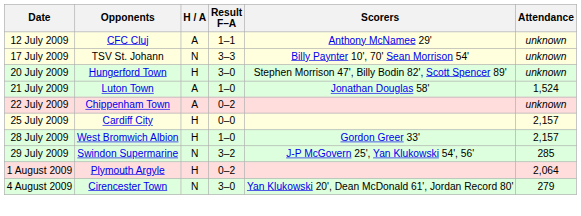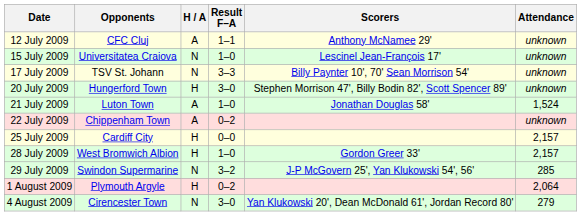+ row: 15 July 2009 | Universitatea Craiova | N | 1–0 | Lescinel Jean-François 17' | unknown
